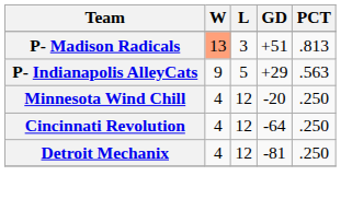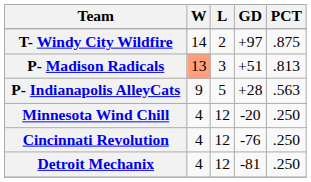+ row: T- Windy City Wildfire | 14 | 2 | +97 | .875
P- Indianapolis AlleyCats | GD: +29 -> +28
Cincinnati Revolution | GD: -64 -> -76
